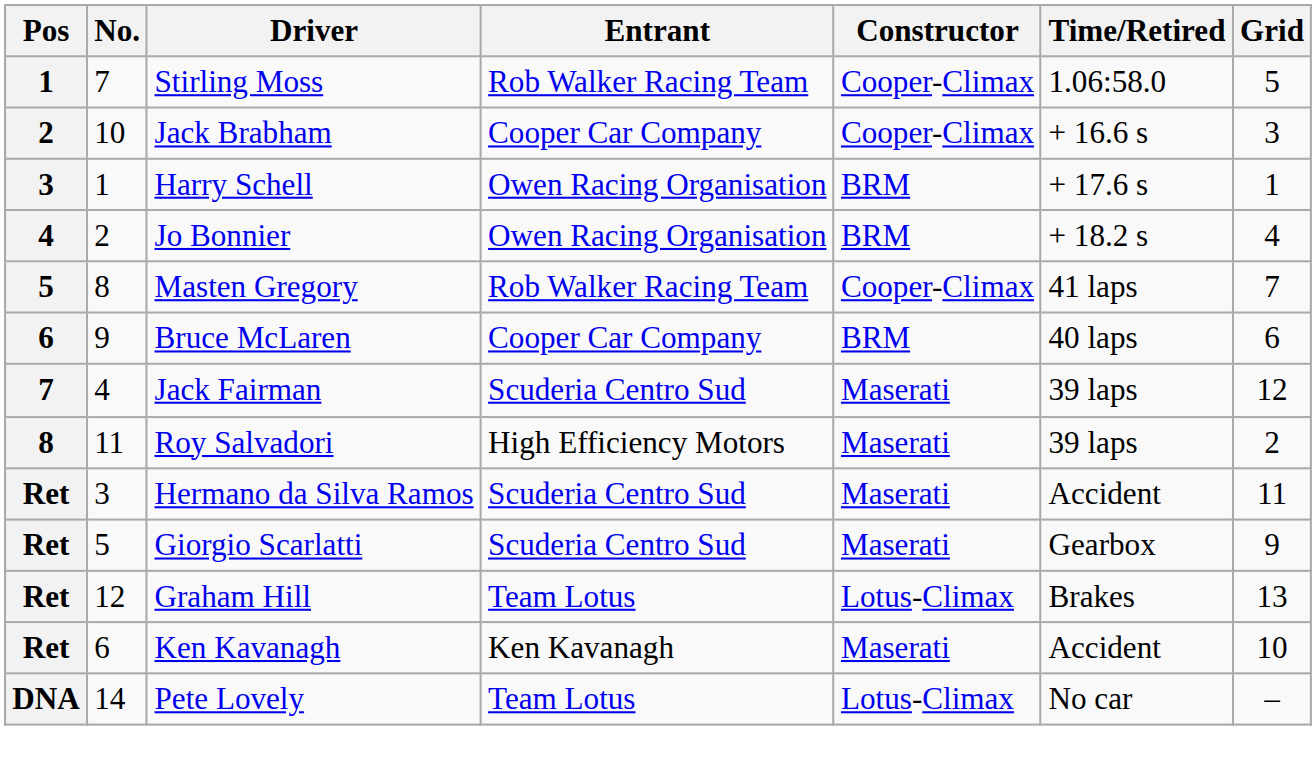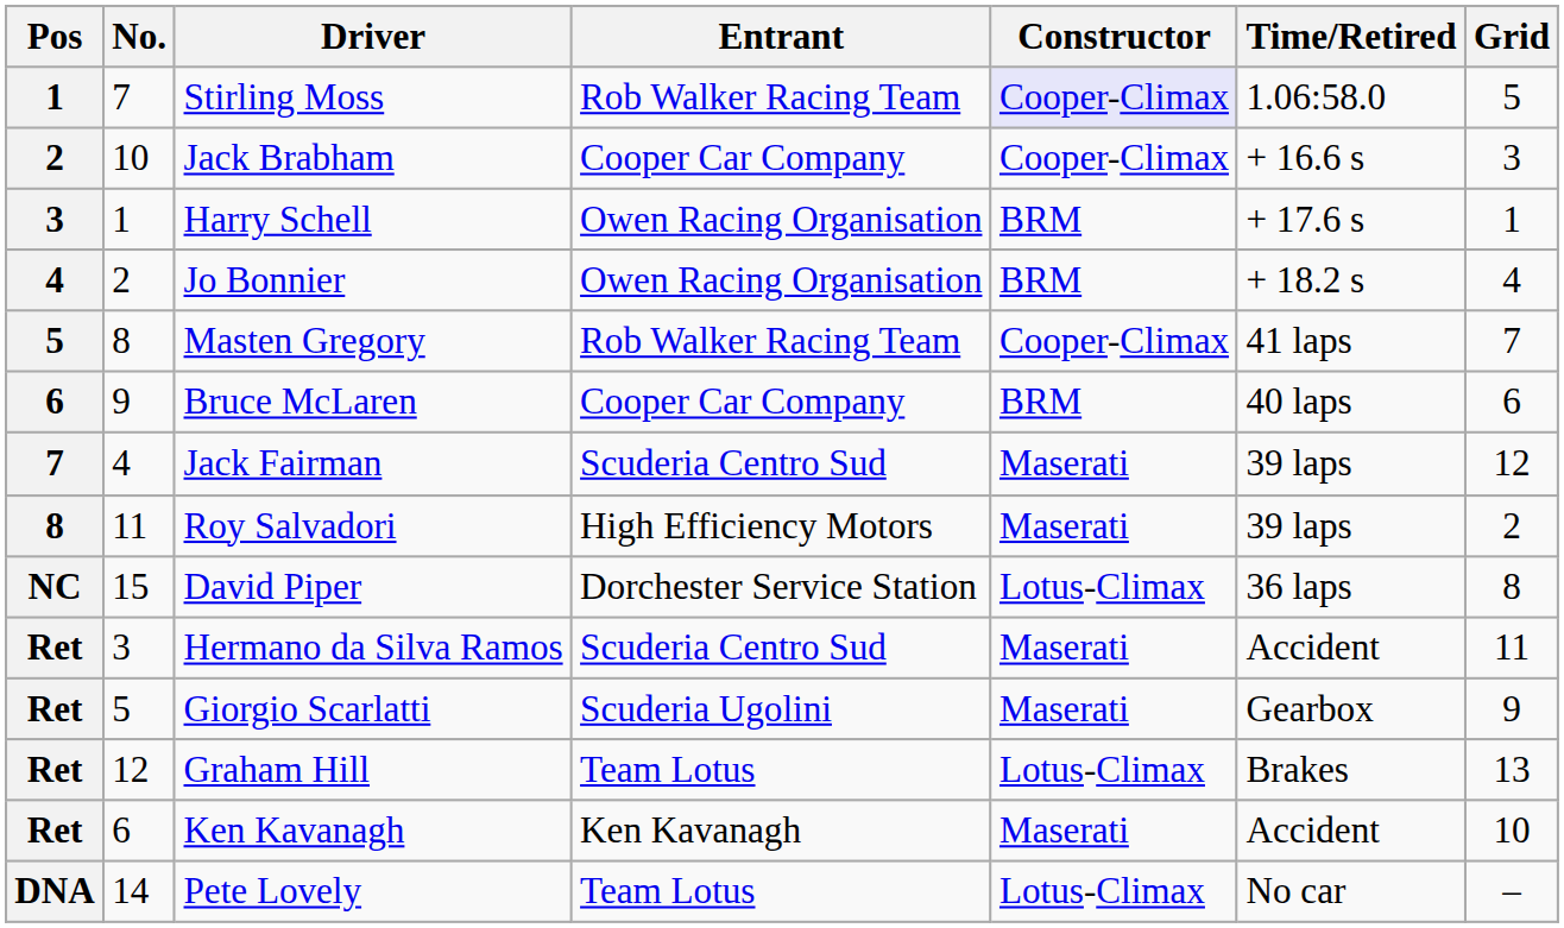Stirling Moss | Constructor: no background -> lavender background
+ row: NC | 15 | David Piper | Dorchester Service Station | Lotus-Climax | 36 laps | 8
Giorgio Scarlatti | Entrant: Scuderia Centro Sud -> Scuderia Ugolini
